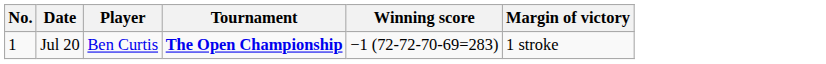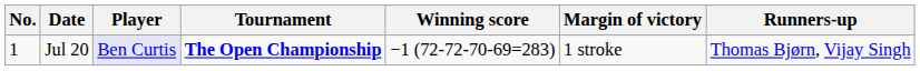+ column: Runners-up | Thomas Bjørn, Vijay Singh
Jul 20 | Player: no background -> lavender background
